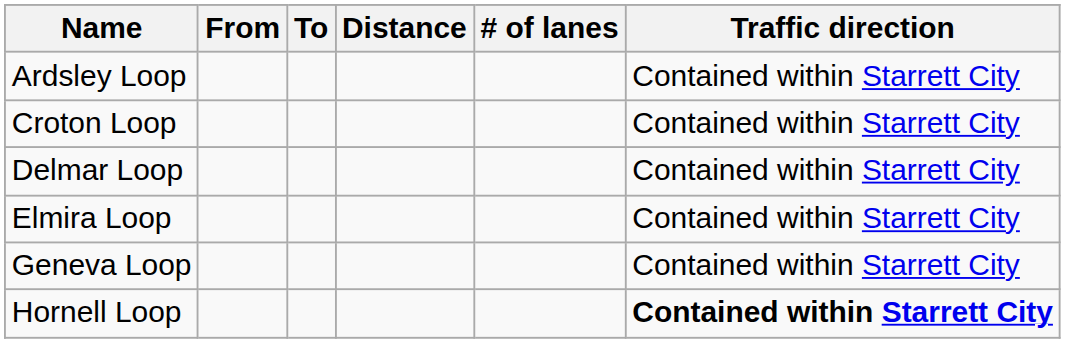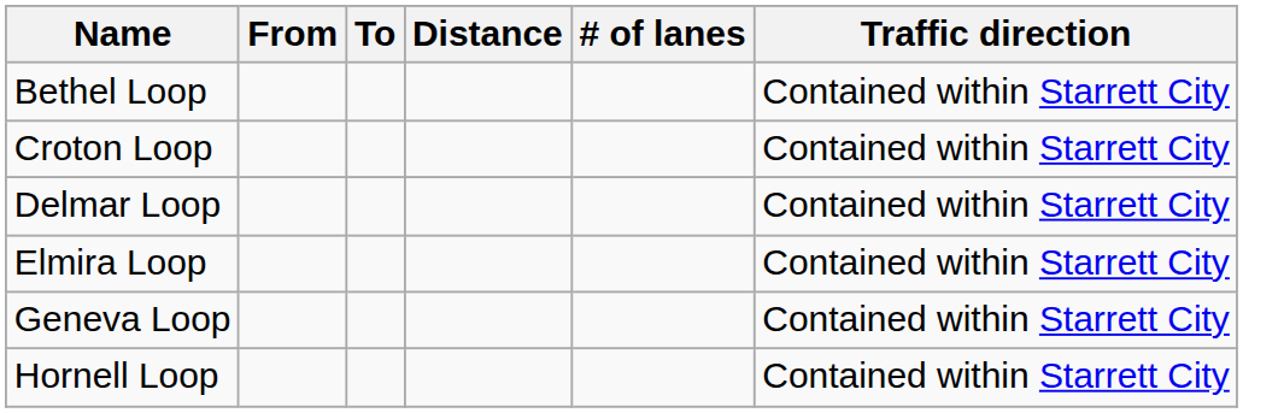- row: Ardsley Loop | Contained within Starrett City
+ row: Bethel Loop | Contained within Starrett City
Hornell Loop | Traffic direction: bold -> normal
